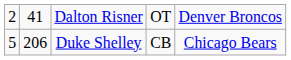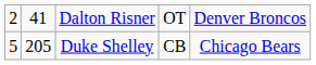Duke Shelley | column 2: 206 -> 205
